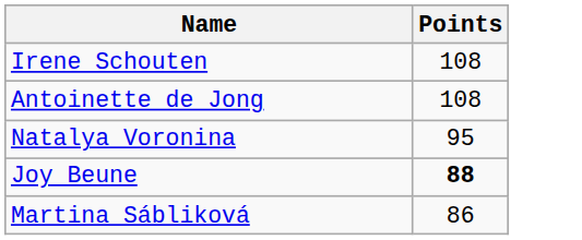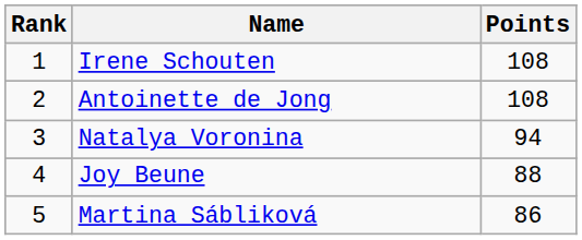+ column: Rank | 1 | 2 | 3 | 4 | 5
Natalya Voronina | Points: 95 -> 94
Joy Beune | Points: bold -> normal
